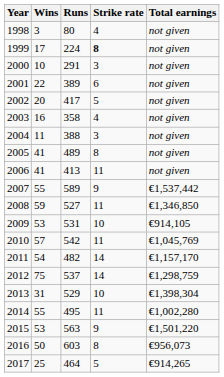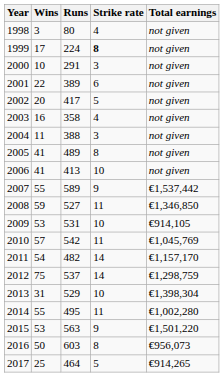2006 | Strike rate: 11 -> 10
